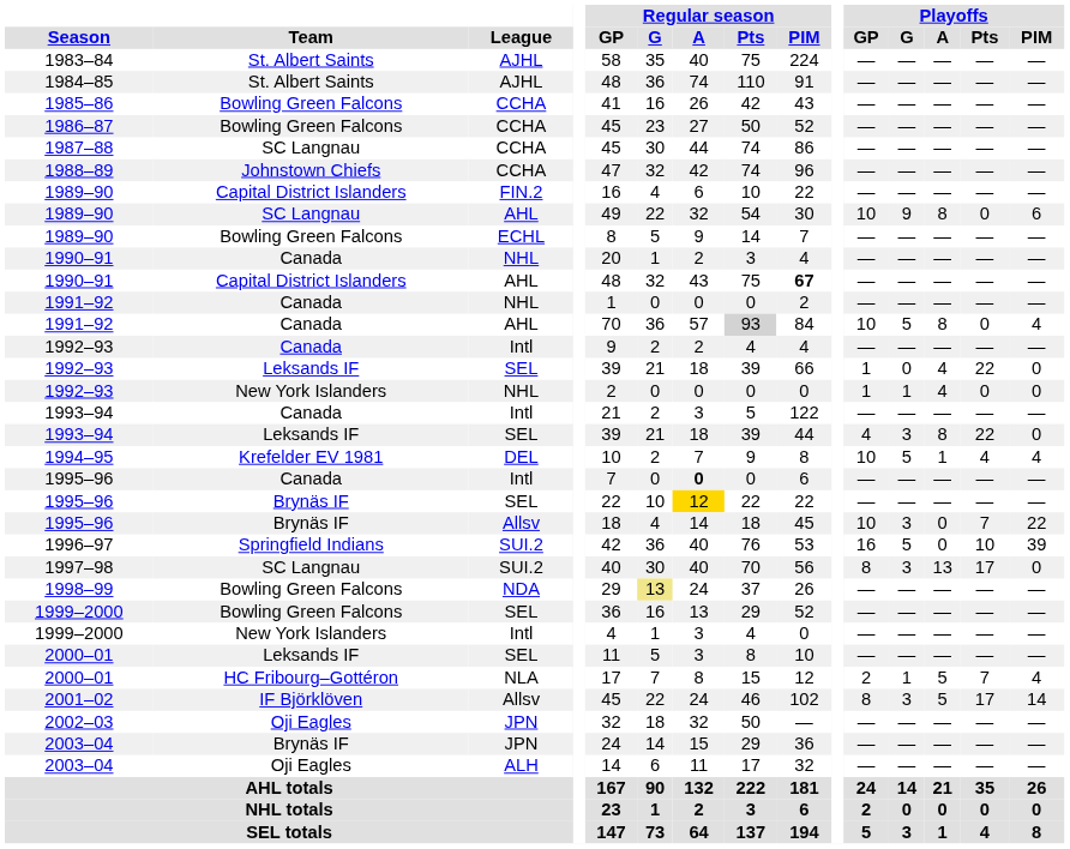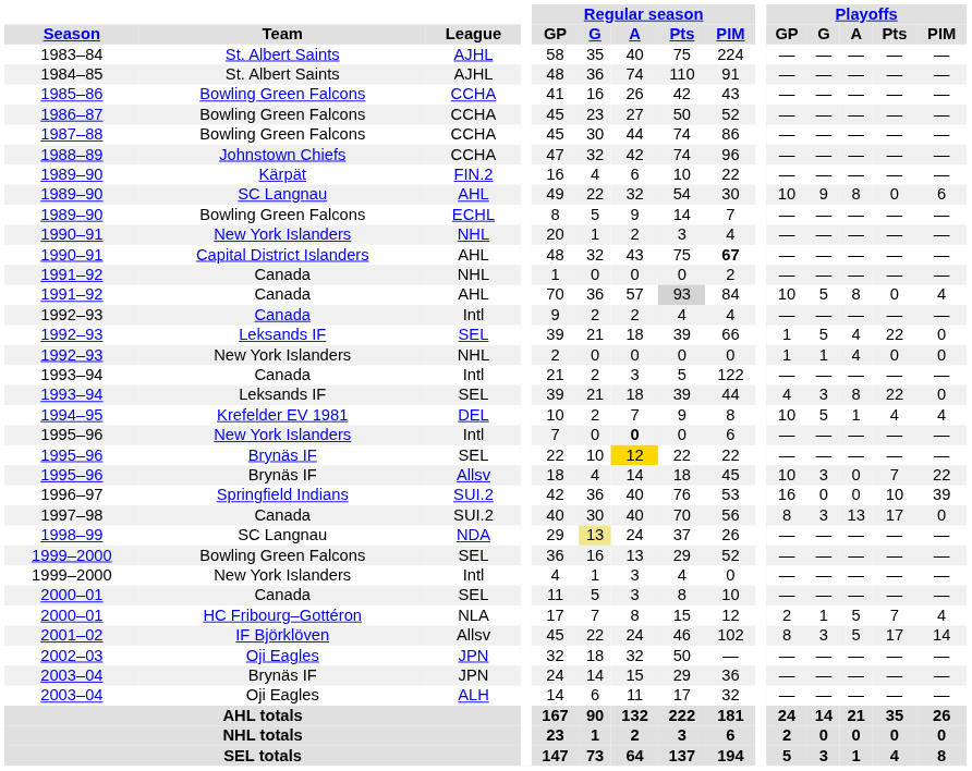1987–88 | Team: SC Langnau -> Bowling Green Falcons
1989–90 / FIN.2 | Team: Capital District Islanders -> Kärpät
1990–91 / NHL | Team: Canada -> New York Islanders
1992–93 / SEL | Playoffs / G: 0 -> 5
1995–96 / Intl | Team: Canada -> New York Islanders
1996–97 | Playoffs / G: 5 -> 0
1997–98 | Team: SC Langnau -> Canada
1998–99 | Team: Bowling Green Falcons -> SC Langnau
2000–01 / SEL | Team: Leksands IF -> Canada
